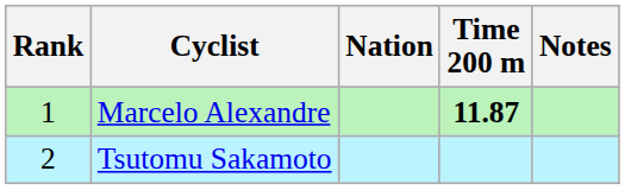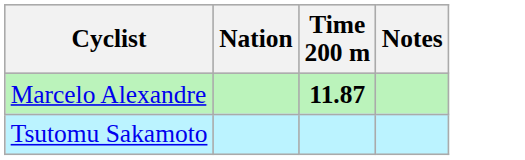- column: Rank | 1 | 2
